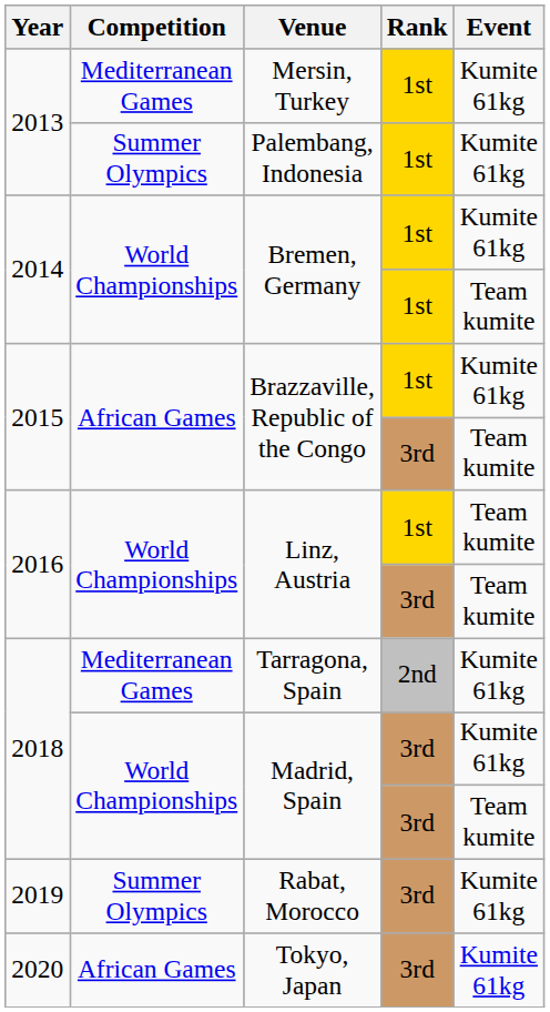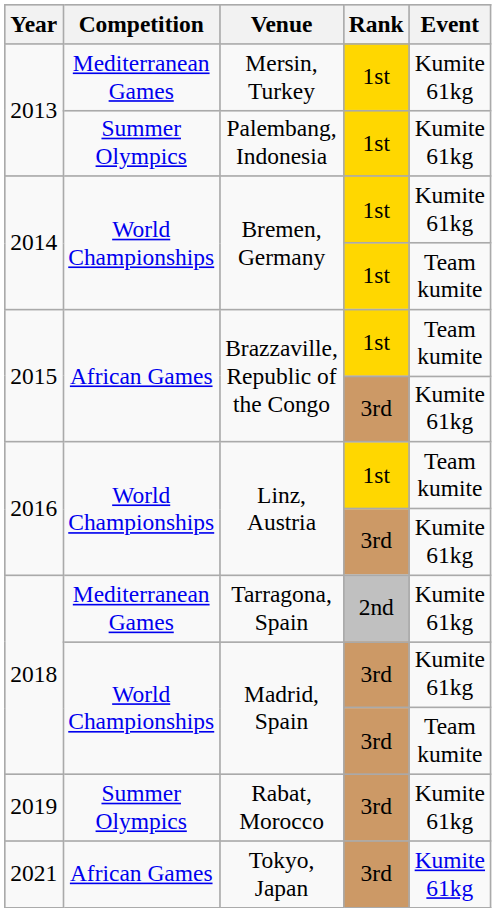Brazzaville, Republic of the Congo / 1st | Event: Kumite 61kg -> Team kumite
Brazzaville, Republic of the Congo / 3rd | Event: Team kumite -> Kumite 61kg
Linz, Austria / 3rd | Event: Team kumite -> Kumite 61kg
Tokyo, Japan | Year: 2020 -> 2021
